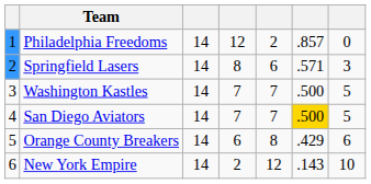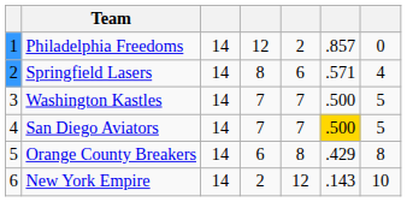Springfield Lasers | column 7: 3 -> 4
Orange County Breakers | column 7: 6 -> 8
